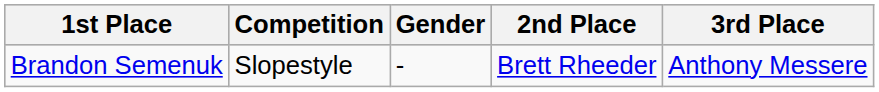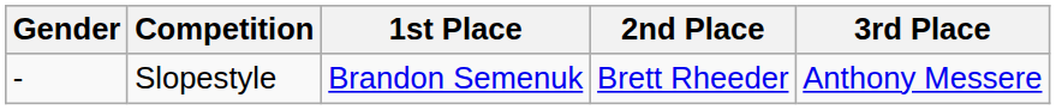columns swapped: Gender <-> 1st Place
